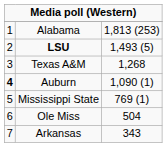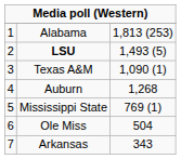Texas A&M | column 3: 1,268 -> 1,090 (1)
Auburn | column 1: bold -> normal
Auburn | column 3: 1,090 (1) -> 1,268
